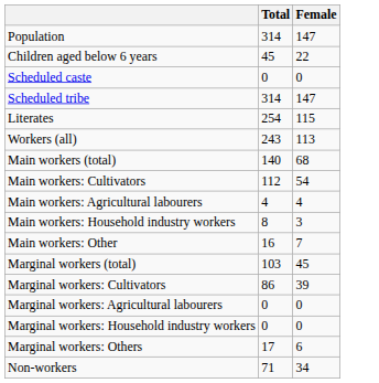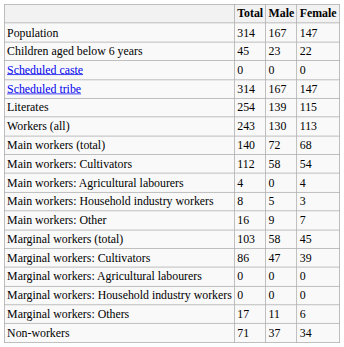+ column: Male | 167 | 23 | 0 | 167 | 139 | 130 | 72 | 58 | 0 | 5 | 9 | 58 | 47 | 0 | 0 | 11 | 37
